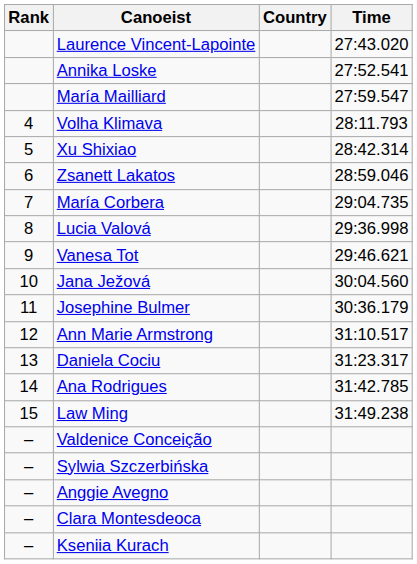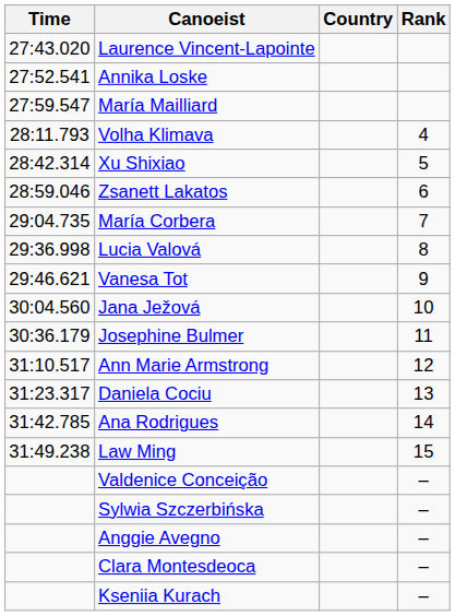columns swapped: Rank <-> Time
